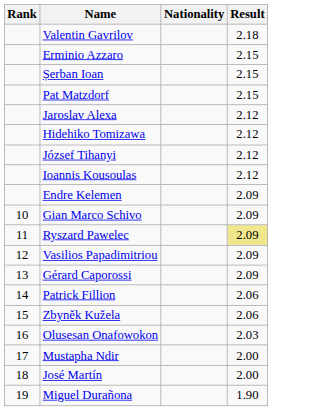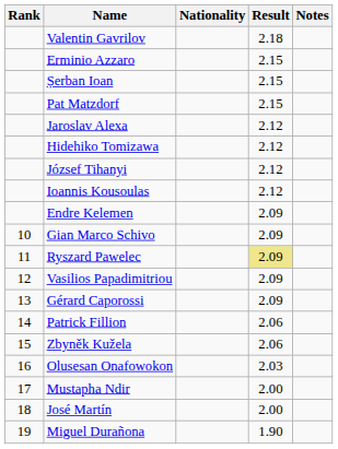+ column: Notes
